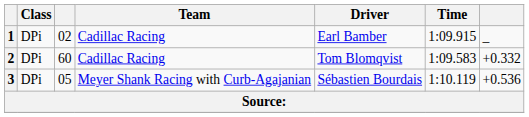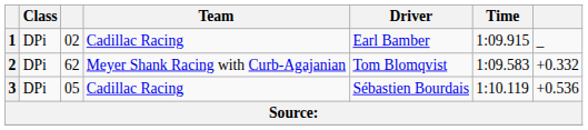2 | column 3: 60 -> 62
2 | Team: Cadillac Racing -> Meyer Shank Racing with Curb-Agajanian
3 | Team: Meyer Shank Racing with Curb-Agajanian -> Cadillac Racing
